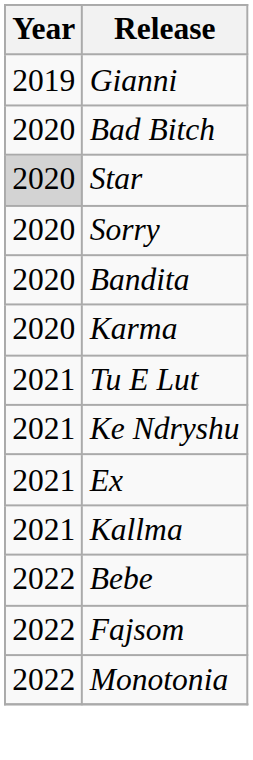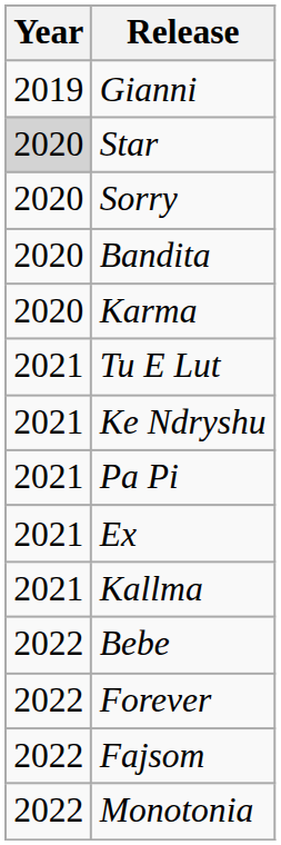- row: 2020 | Bad Bitch
+ row: 2021 | Pa Pi
+ row: 2022 | Forever
